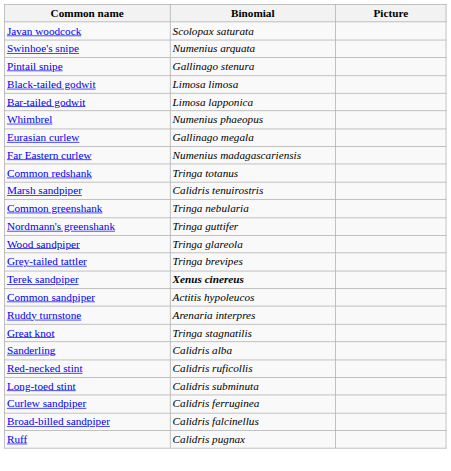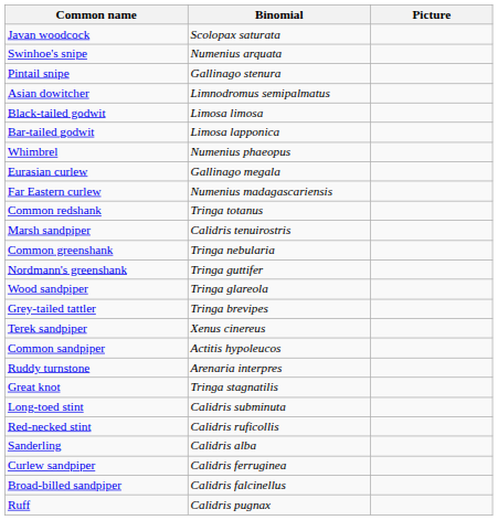+ row: Asian dowitcher | Limnodromus semipalmatus
Terek sandpiper | Binomial: bold -> normal
rows swapped: Sanderling <-> Long-toed stint
